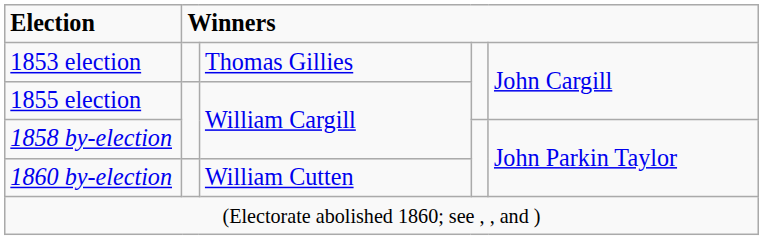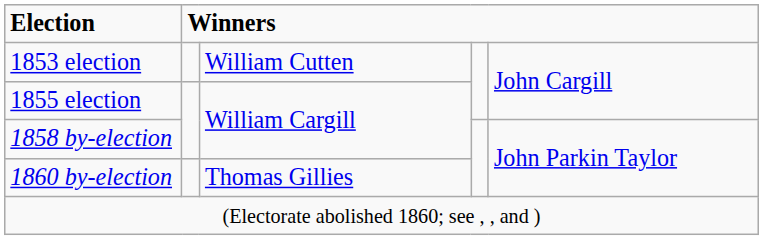1853 election | column 3: Thomas Gillies -> William Cutten
1860 by-election | column 3: William Cutten -> Thomas Gillies
